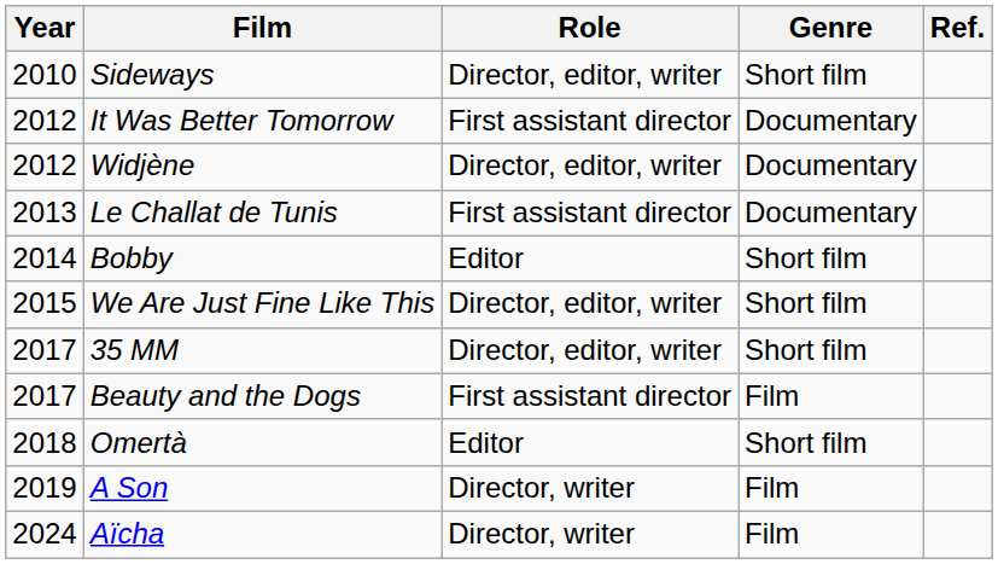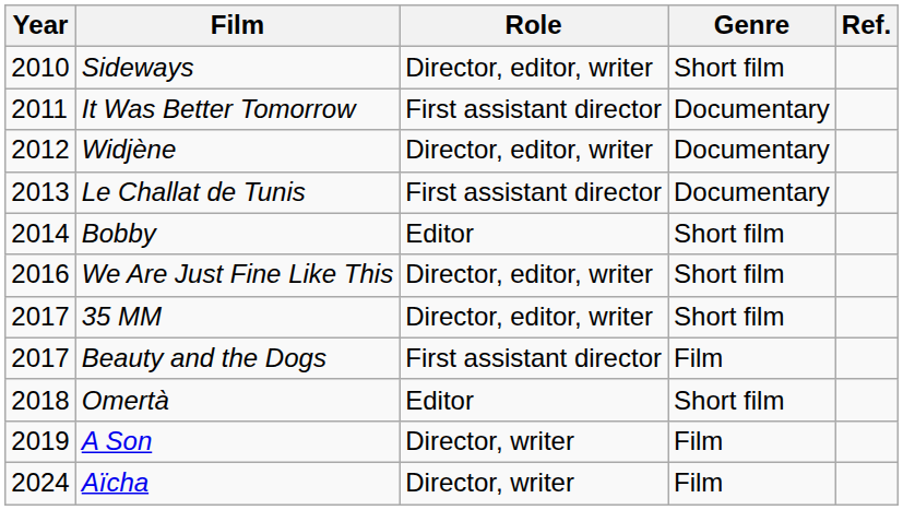It Was Better Tomorrow | Year: 2012 -> 2011
We Are Just Fine Like This | Year: 2015 -> 2016
